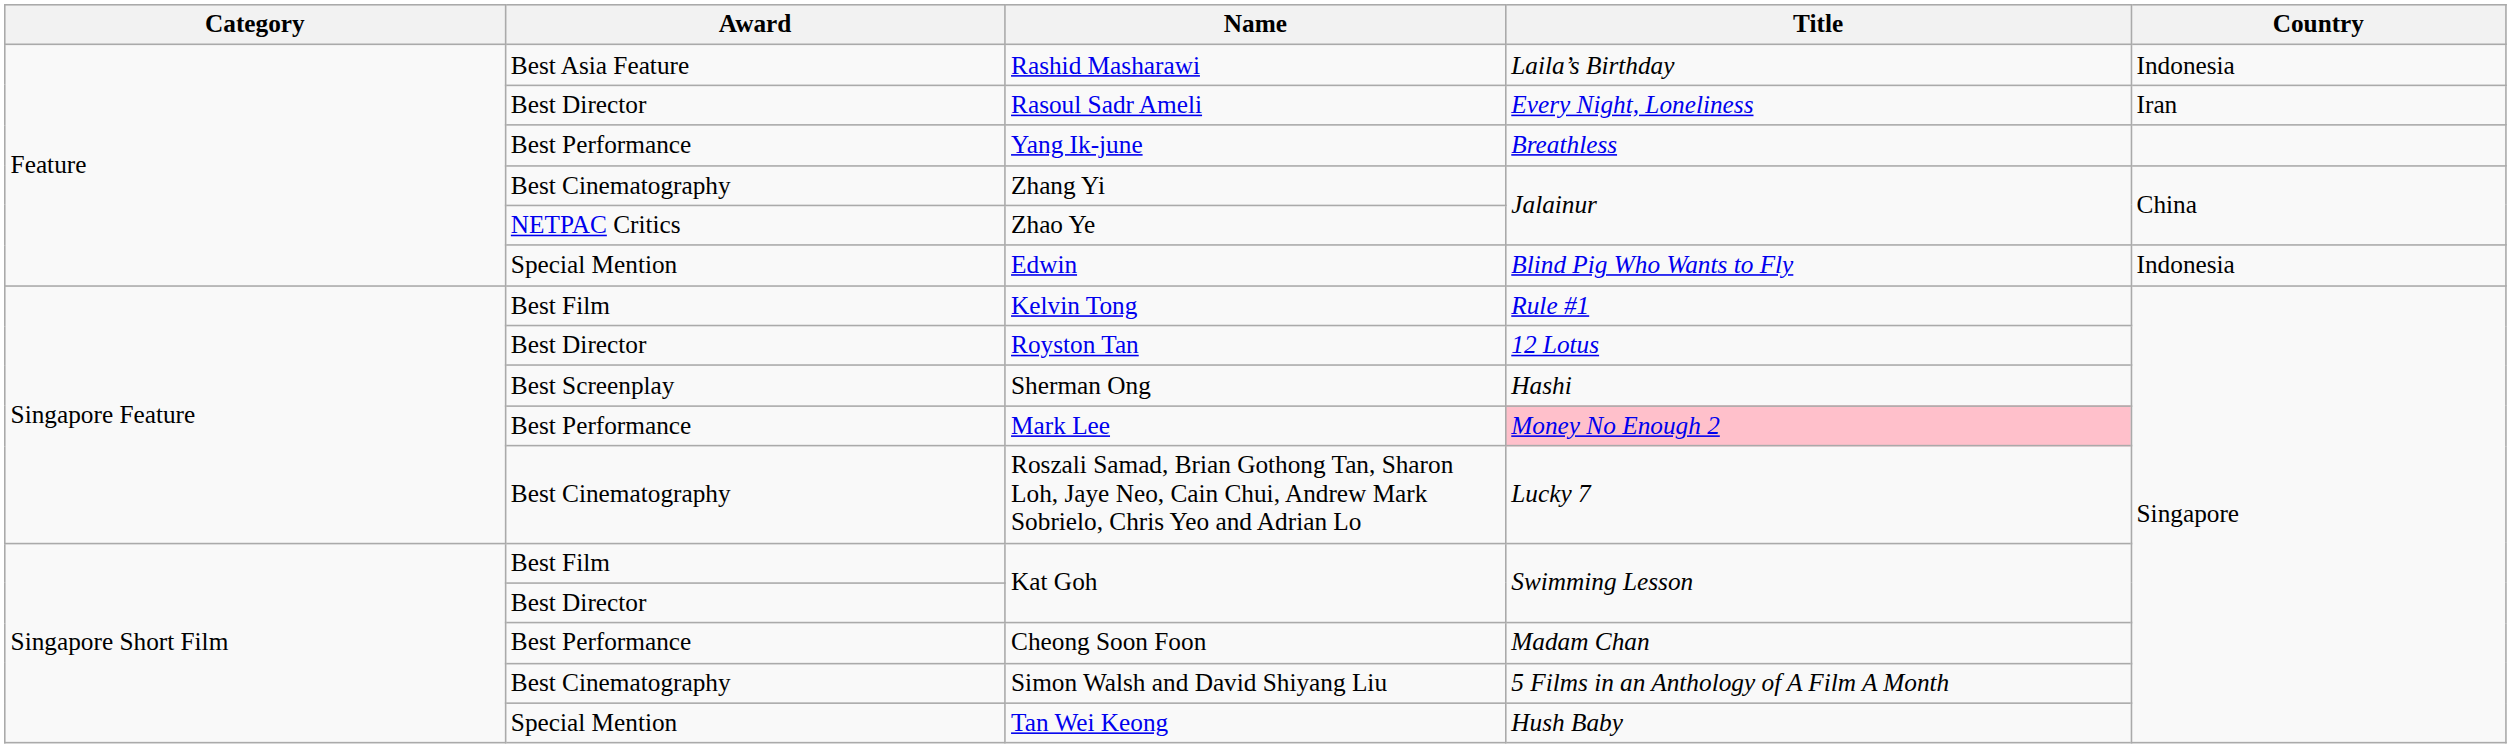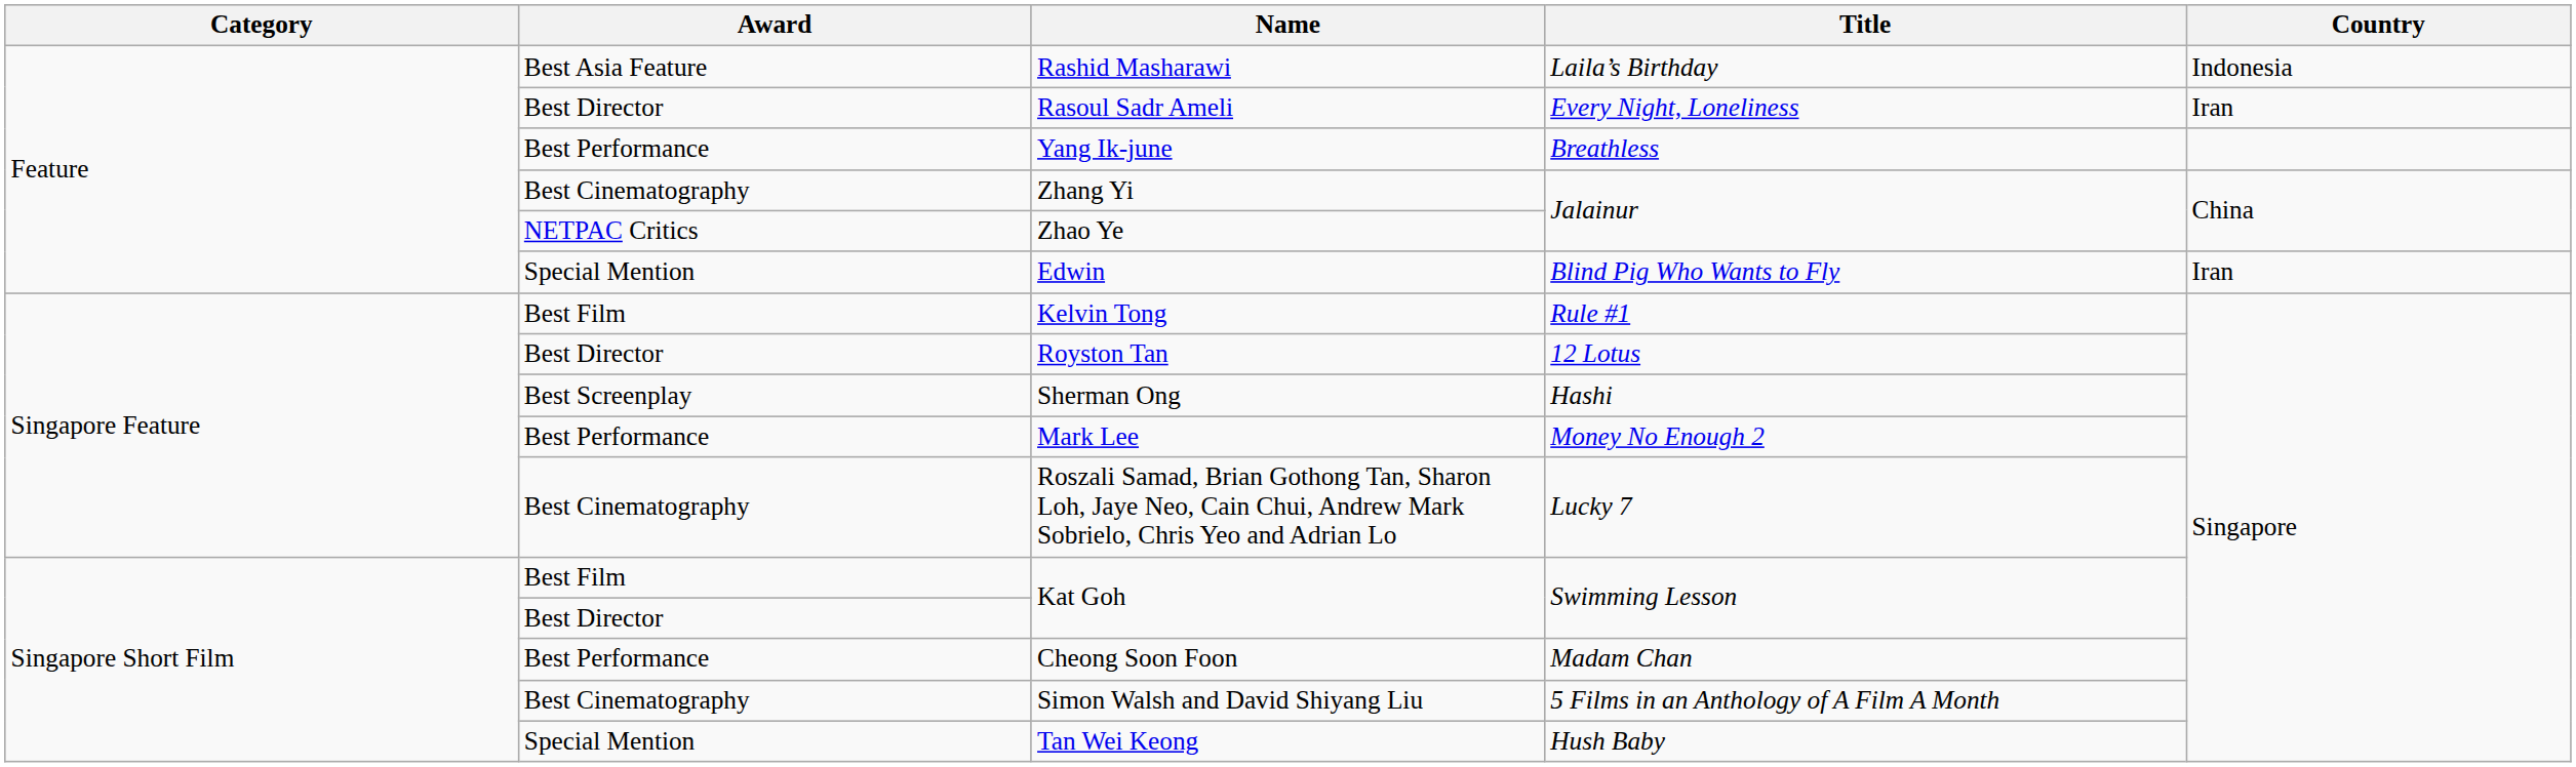Edwin | Country: Indonesia -> Iran
Mark Lee | Title: pink background -> no background
